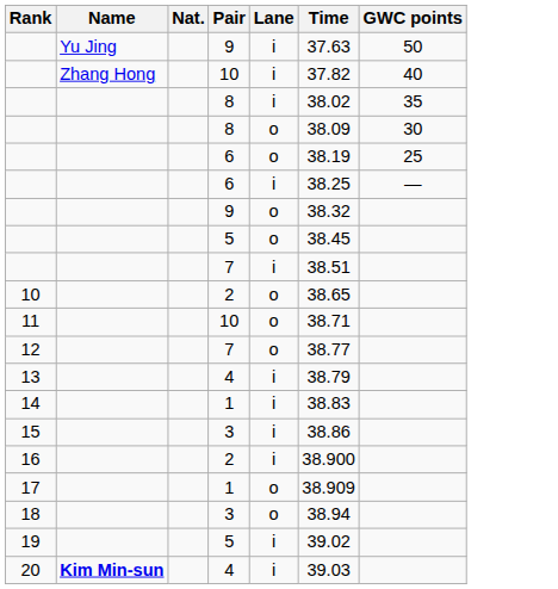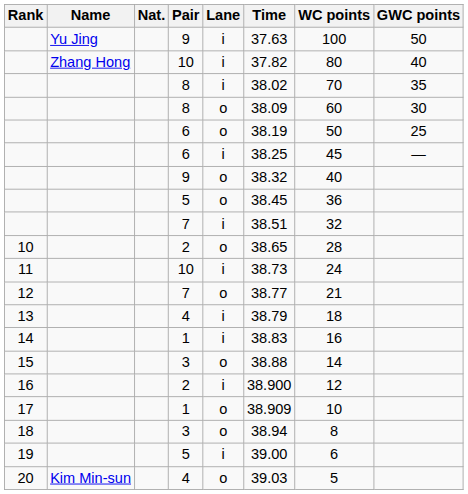+ column: WC points | 100 | 80 | 70 | 60 | 50 | 45 | 40 | 36 | 32 | 28 | 24 | 21 | 18 | 16 | 14 | 12 | 10 | 8 | 6 | 5
11 | Lane: o -> i
11 | Time: 38.71 -> 38.73
15 | Lane: i -> o
15 | Time: 38.86 -> 38.88
19 | Time: 39.02 -> 39.00
20 | Name: bold -> normal
20 | Lane: i -> o
